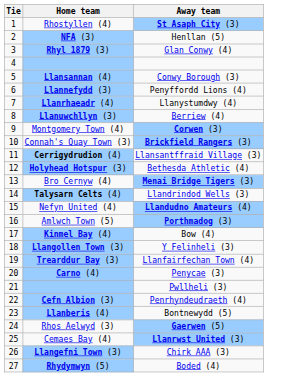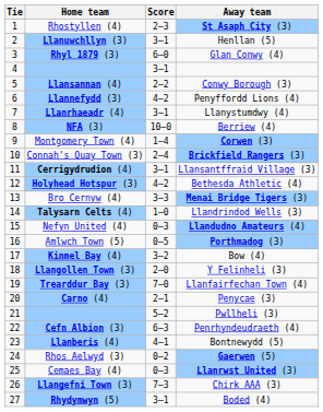+ column: Score | 2–3 | 3–1 | 6–0 | 3–1 | 2–2 | 4–2 | 3–1 | 10–0 | 1–4 | 2–4 | 3–1 | 4–2 | 3–3 | 1–0 | 0–3 | 0–5 | 3–2 | 2–0 | 7–0 | 2–1 | 5–2 | 6–3 | 4–1 | 0–2 | 0–3 | 7–3 | 3–1
Henllan (5) | Home team: NFA (3) -> Llanuwchllyn (3)
Berriew (4) | Home team: Llanuwchllyn (3) -> NFA (3)
